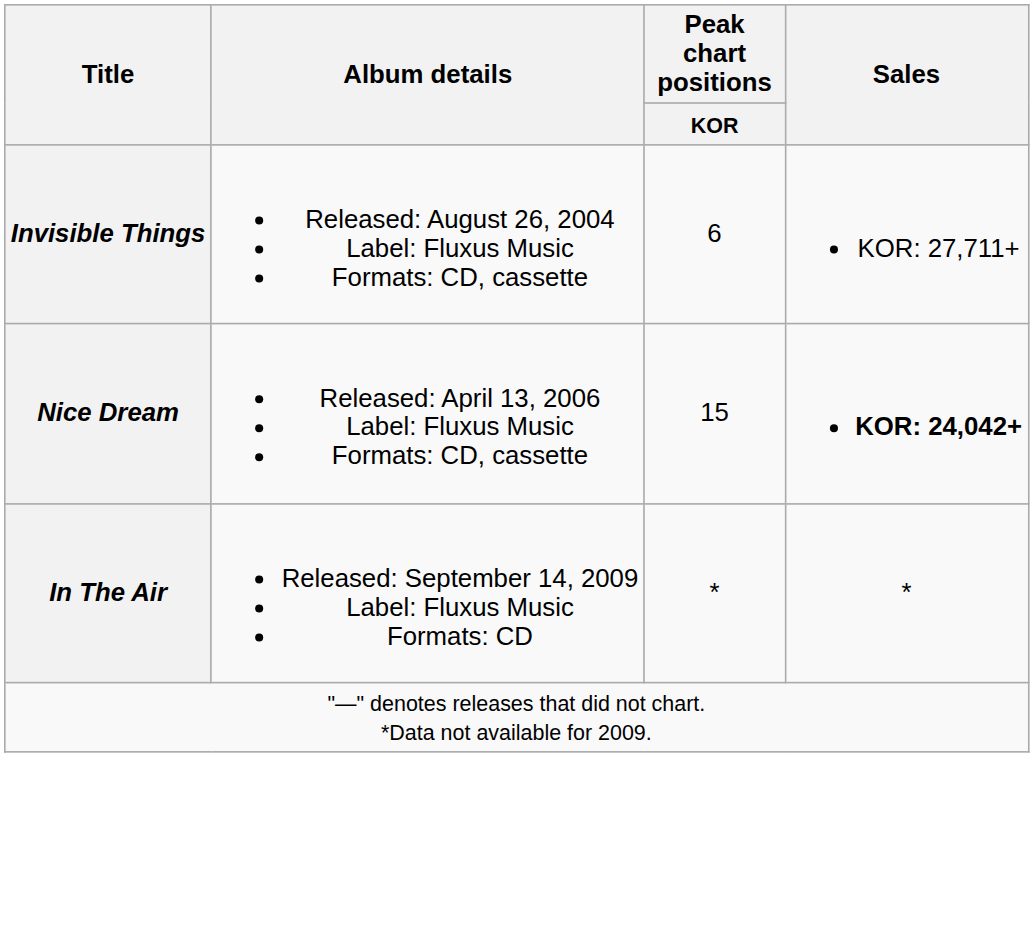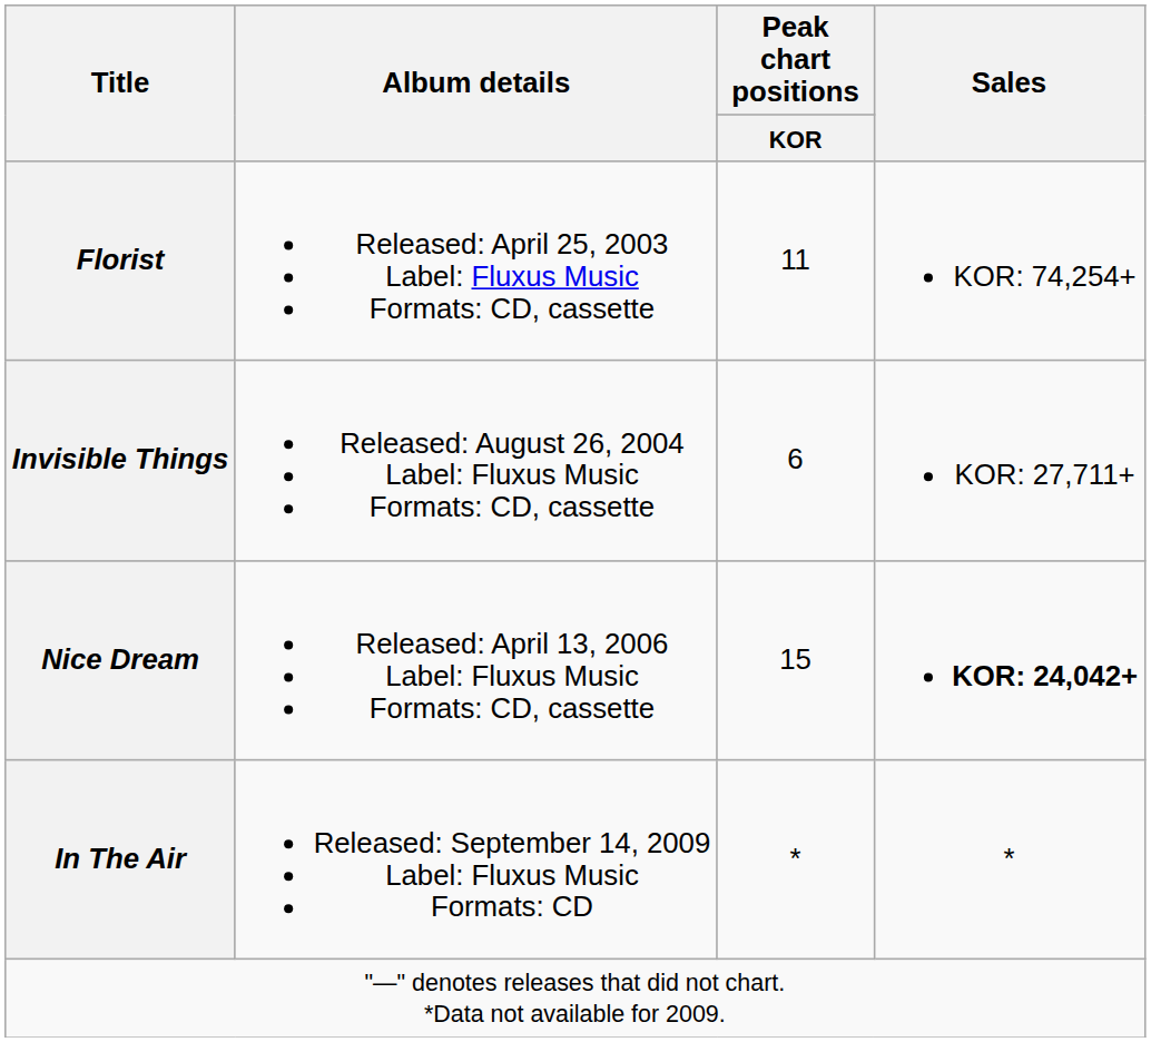+ row: Florist | Released: April 25, 2003 Label: Fluxus Music Formats: CD, cassette | 11 | KOR: 74,254+
